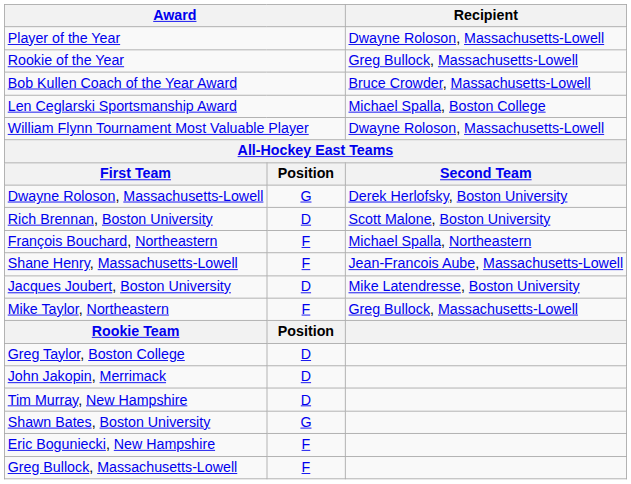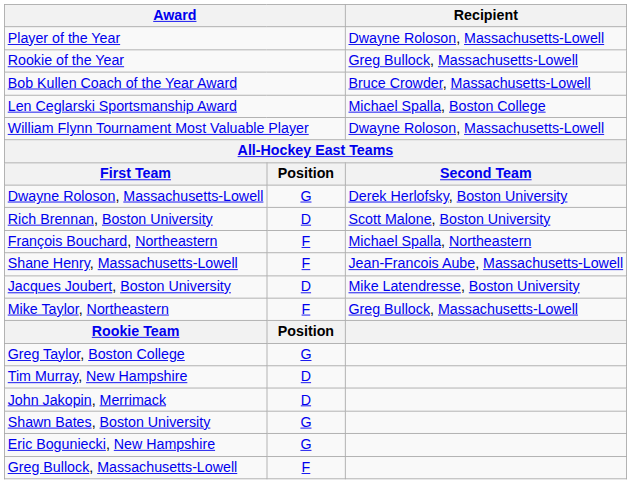Greg Taylor, Boston College | column 2: D -> G
rows swapped: John Jakopin, Merrimack <-> Tim Murray, New Hampshire
Eric Boguniecki, New Hampshire | column 2: F -> G
